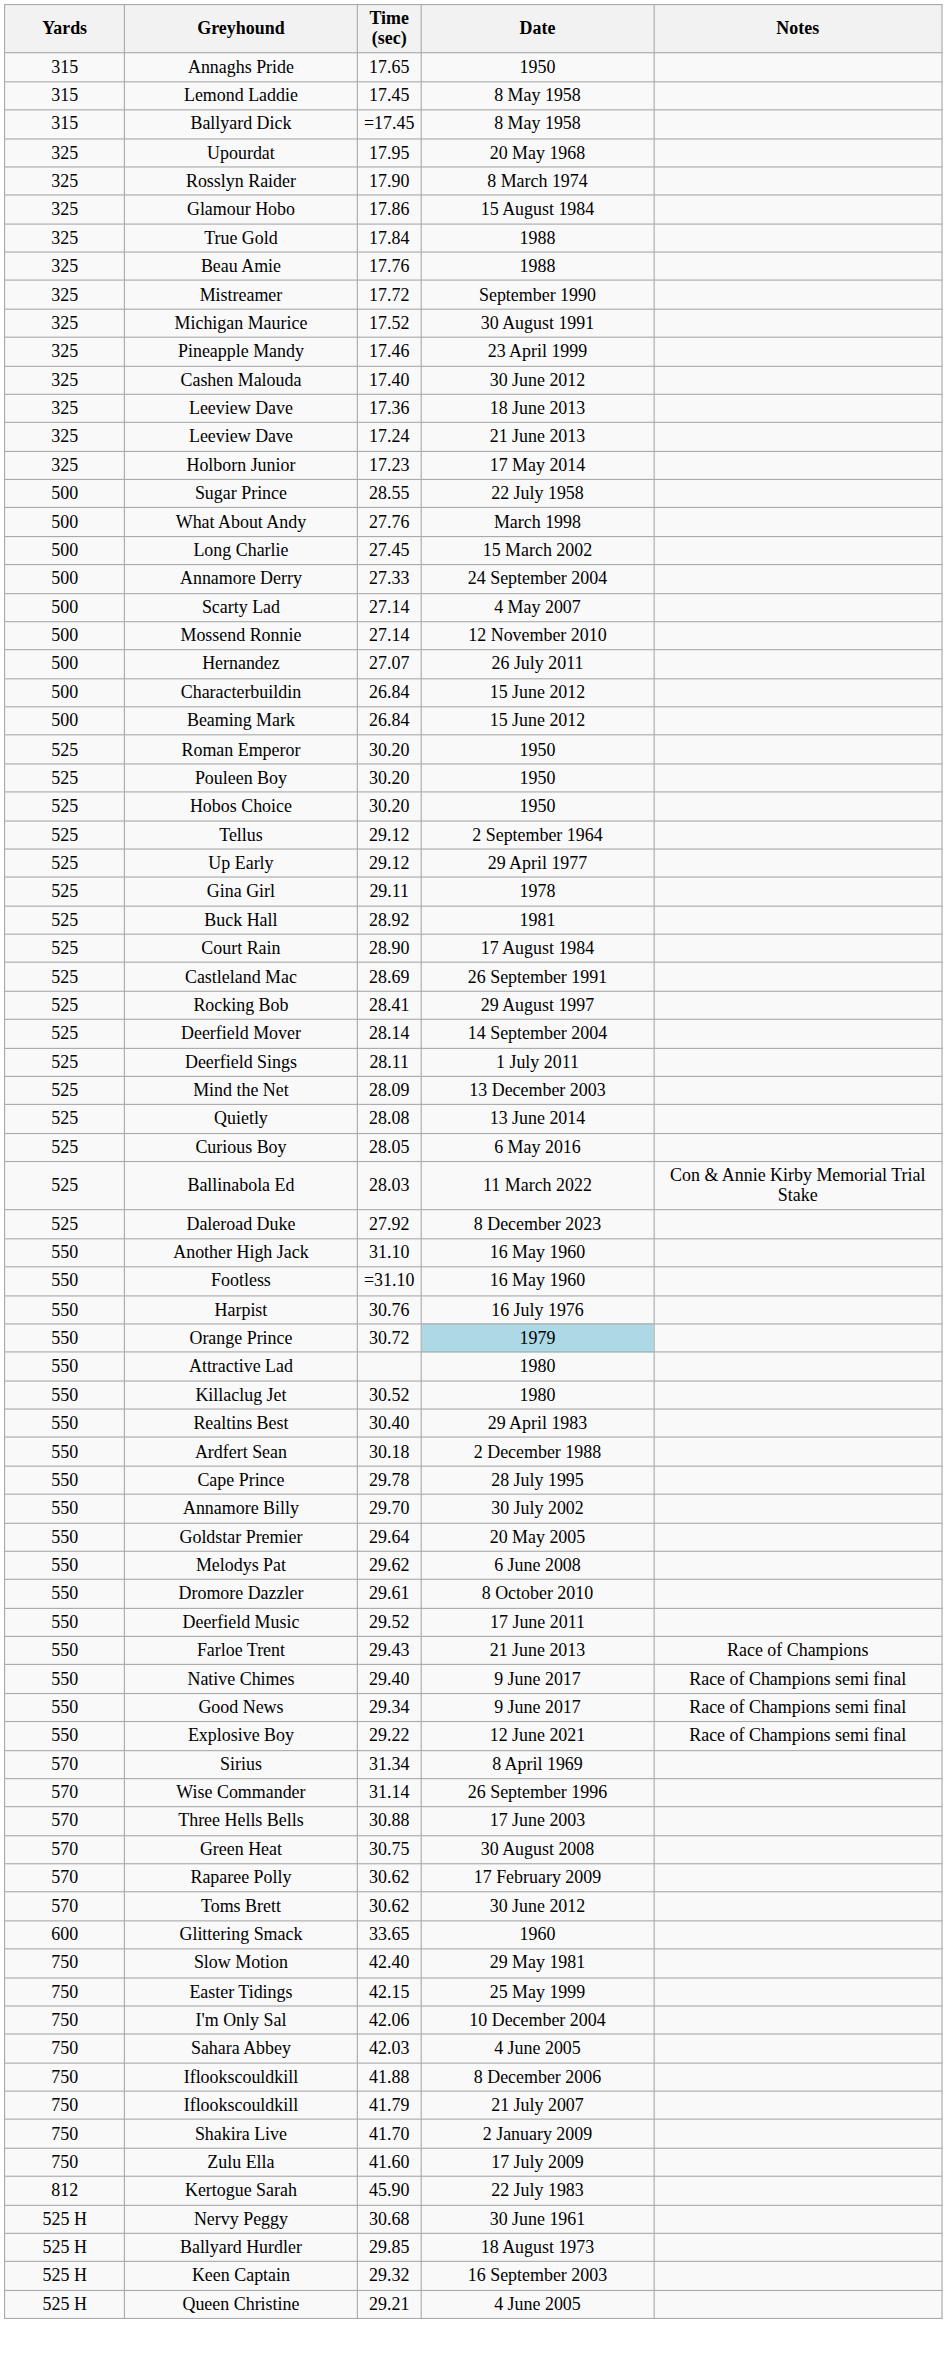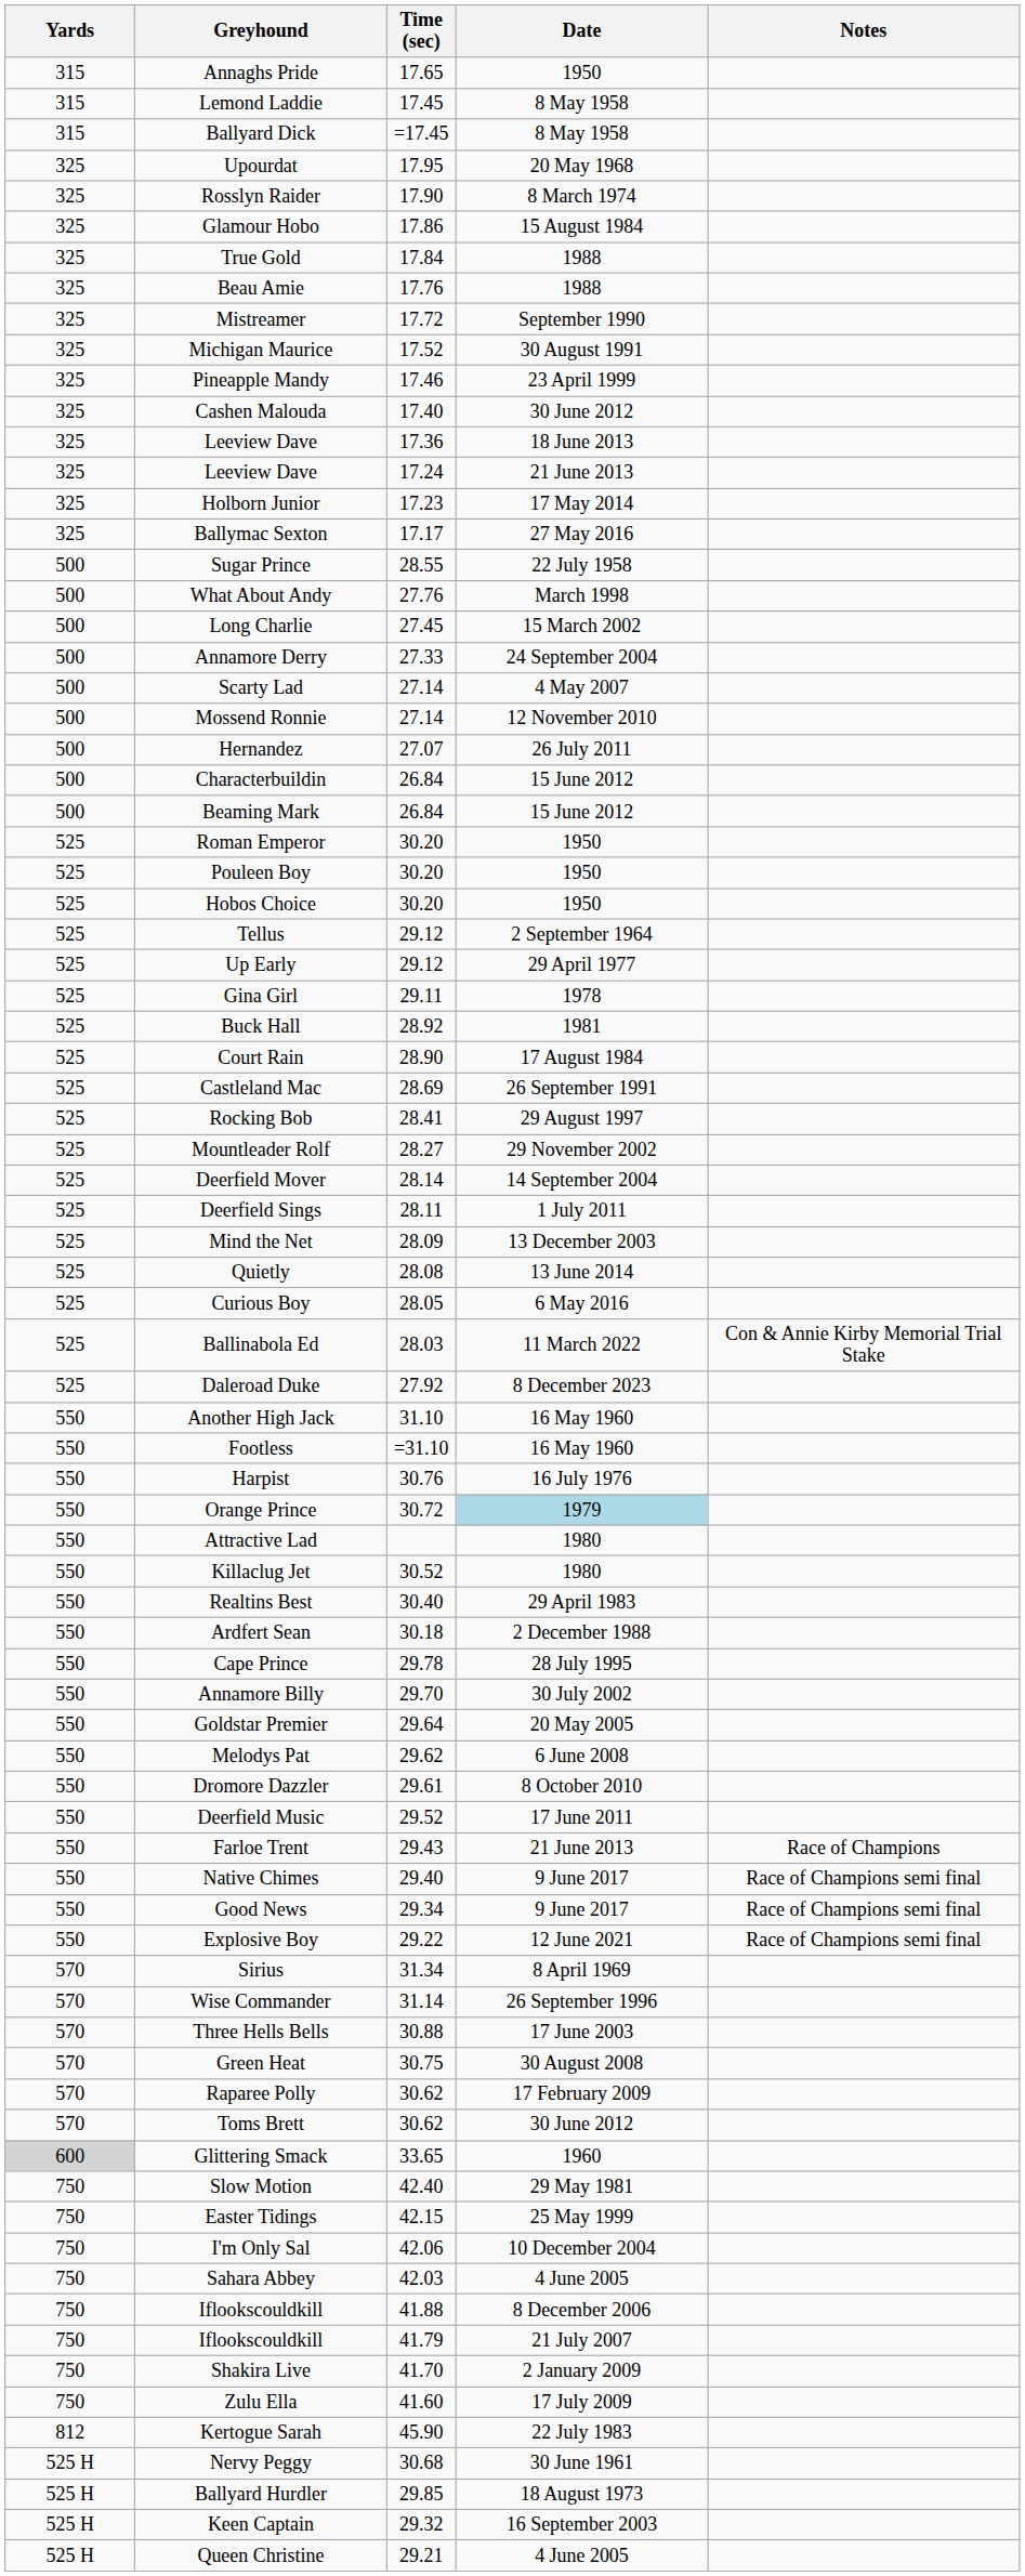+ row: 325 | Ballymac Sexton | 17.17 | 27 May 2016
+ row: 525 | Mountleader Rolf | 28.27 | 29 November 2002
Glittering Smack | Yards: no background -> lightgrey background
